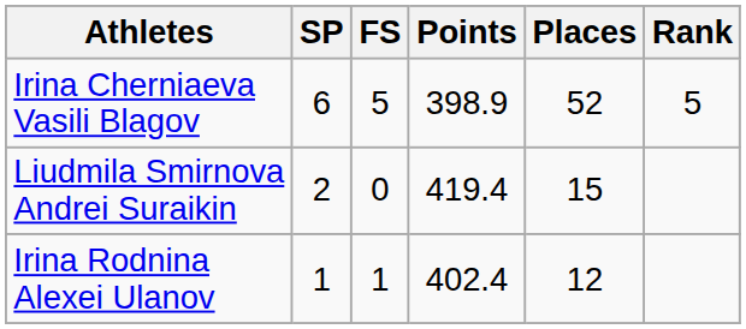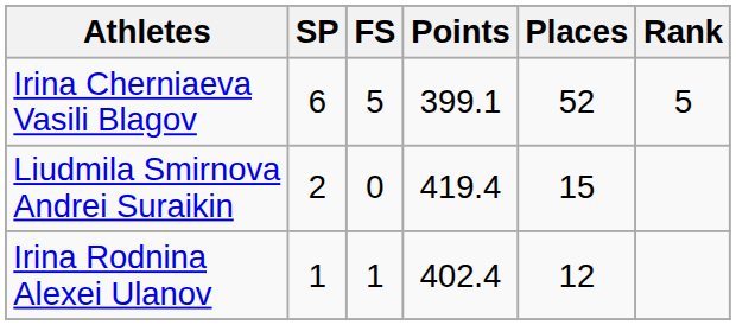Irina Cherniaeva Vasili Blagov | Points: 398.9 -> 399.1
